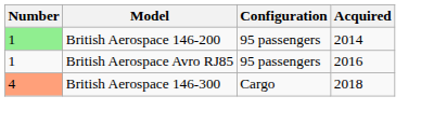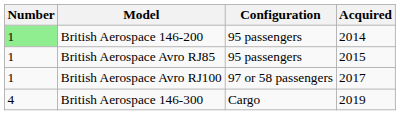British Aerospace Avro RJ85 | Acquired: 2016 -> 2015
+ row: 1 | British Aerospace Avro RJ100 | 97 or 58 passengers | 2017
British Aerospace 146-300 | Number: lightsalmon background -> no background
British Aerospace 146-300 | Acquired: 2018 -> 2019
